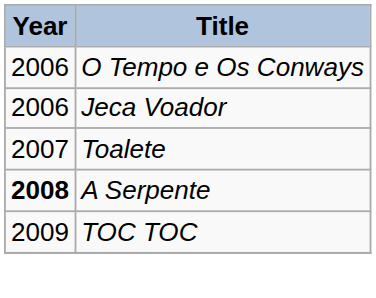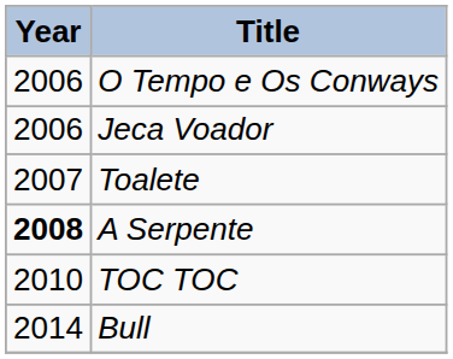TOC TOC | Year: 2009 -> 2010
+ row: 2014 | Bull
